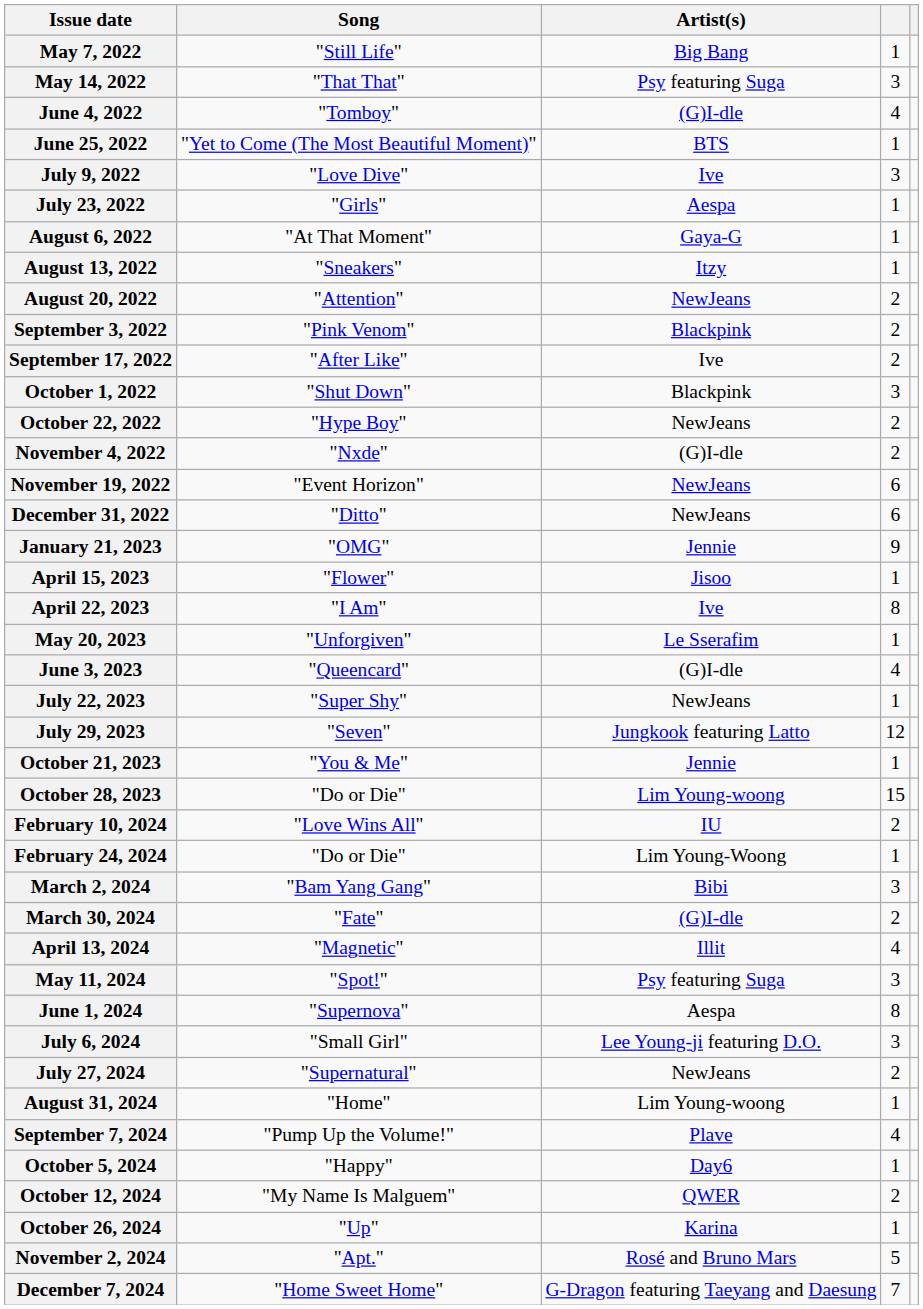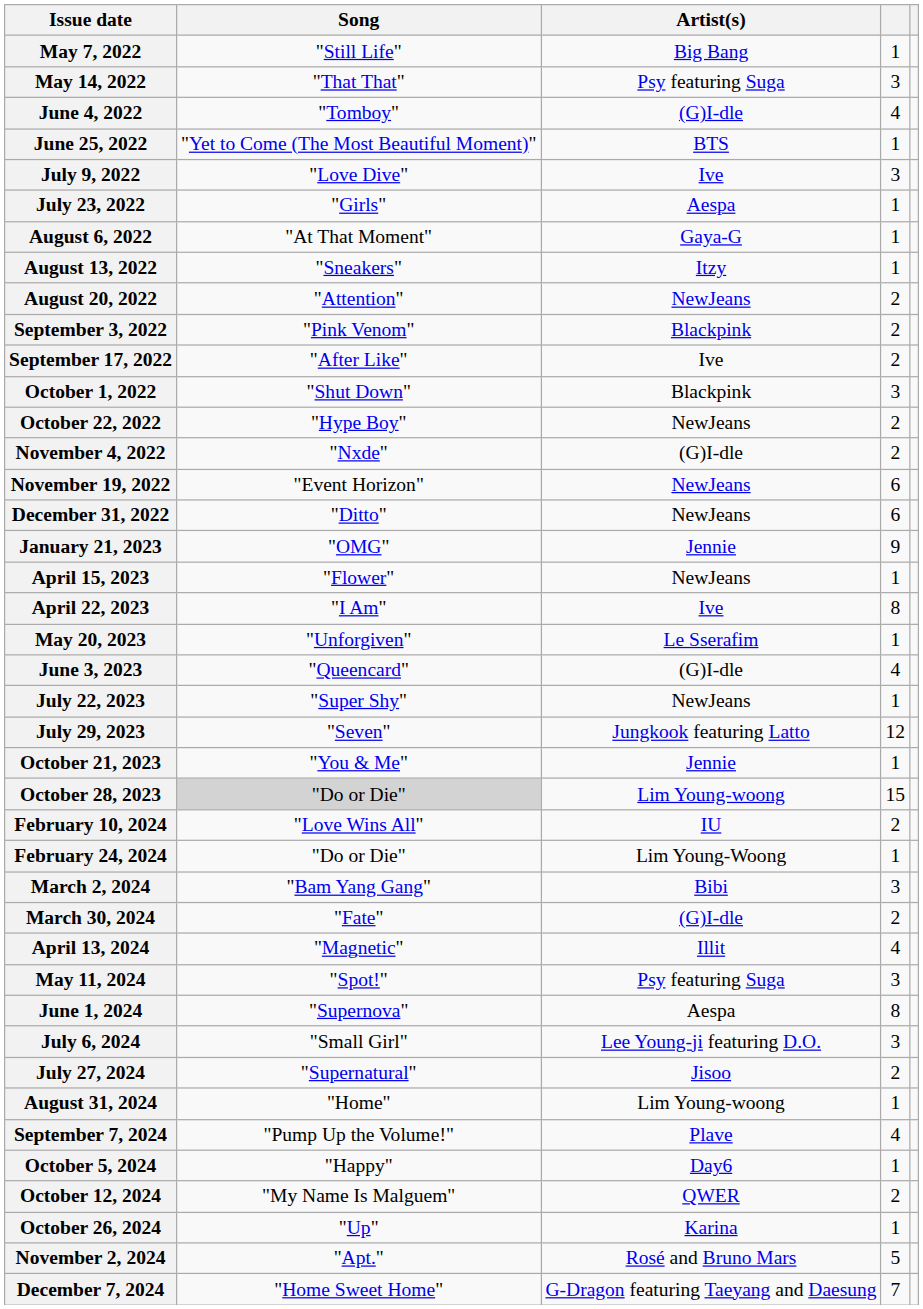April 15, 2023 | Artist(s): Jisoo -> NewJeans
October 28, 2023 | Song: no background -> lightgrey background
July 27, 2024 | Artist(s): NewJeans -> Jisoo
